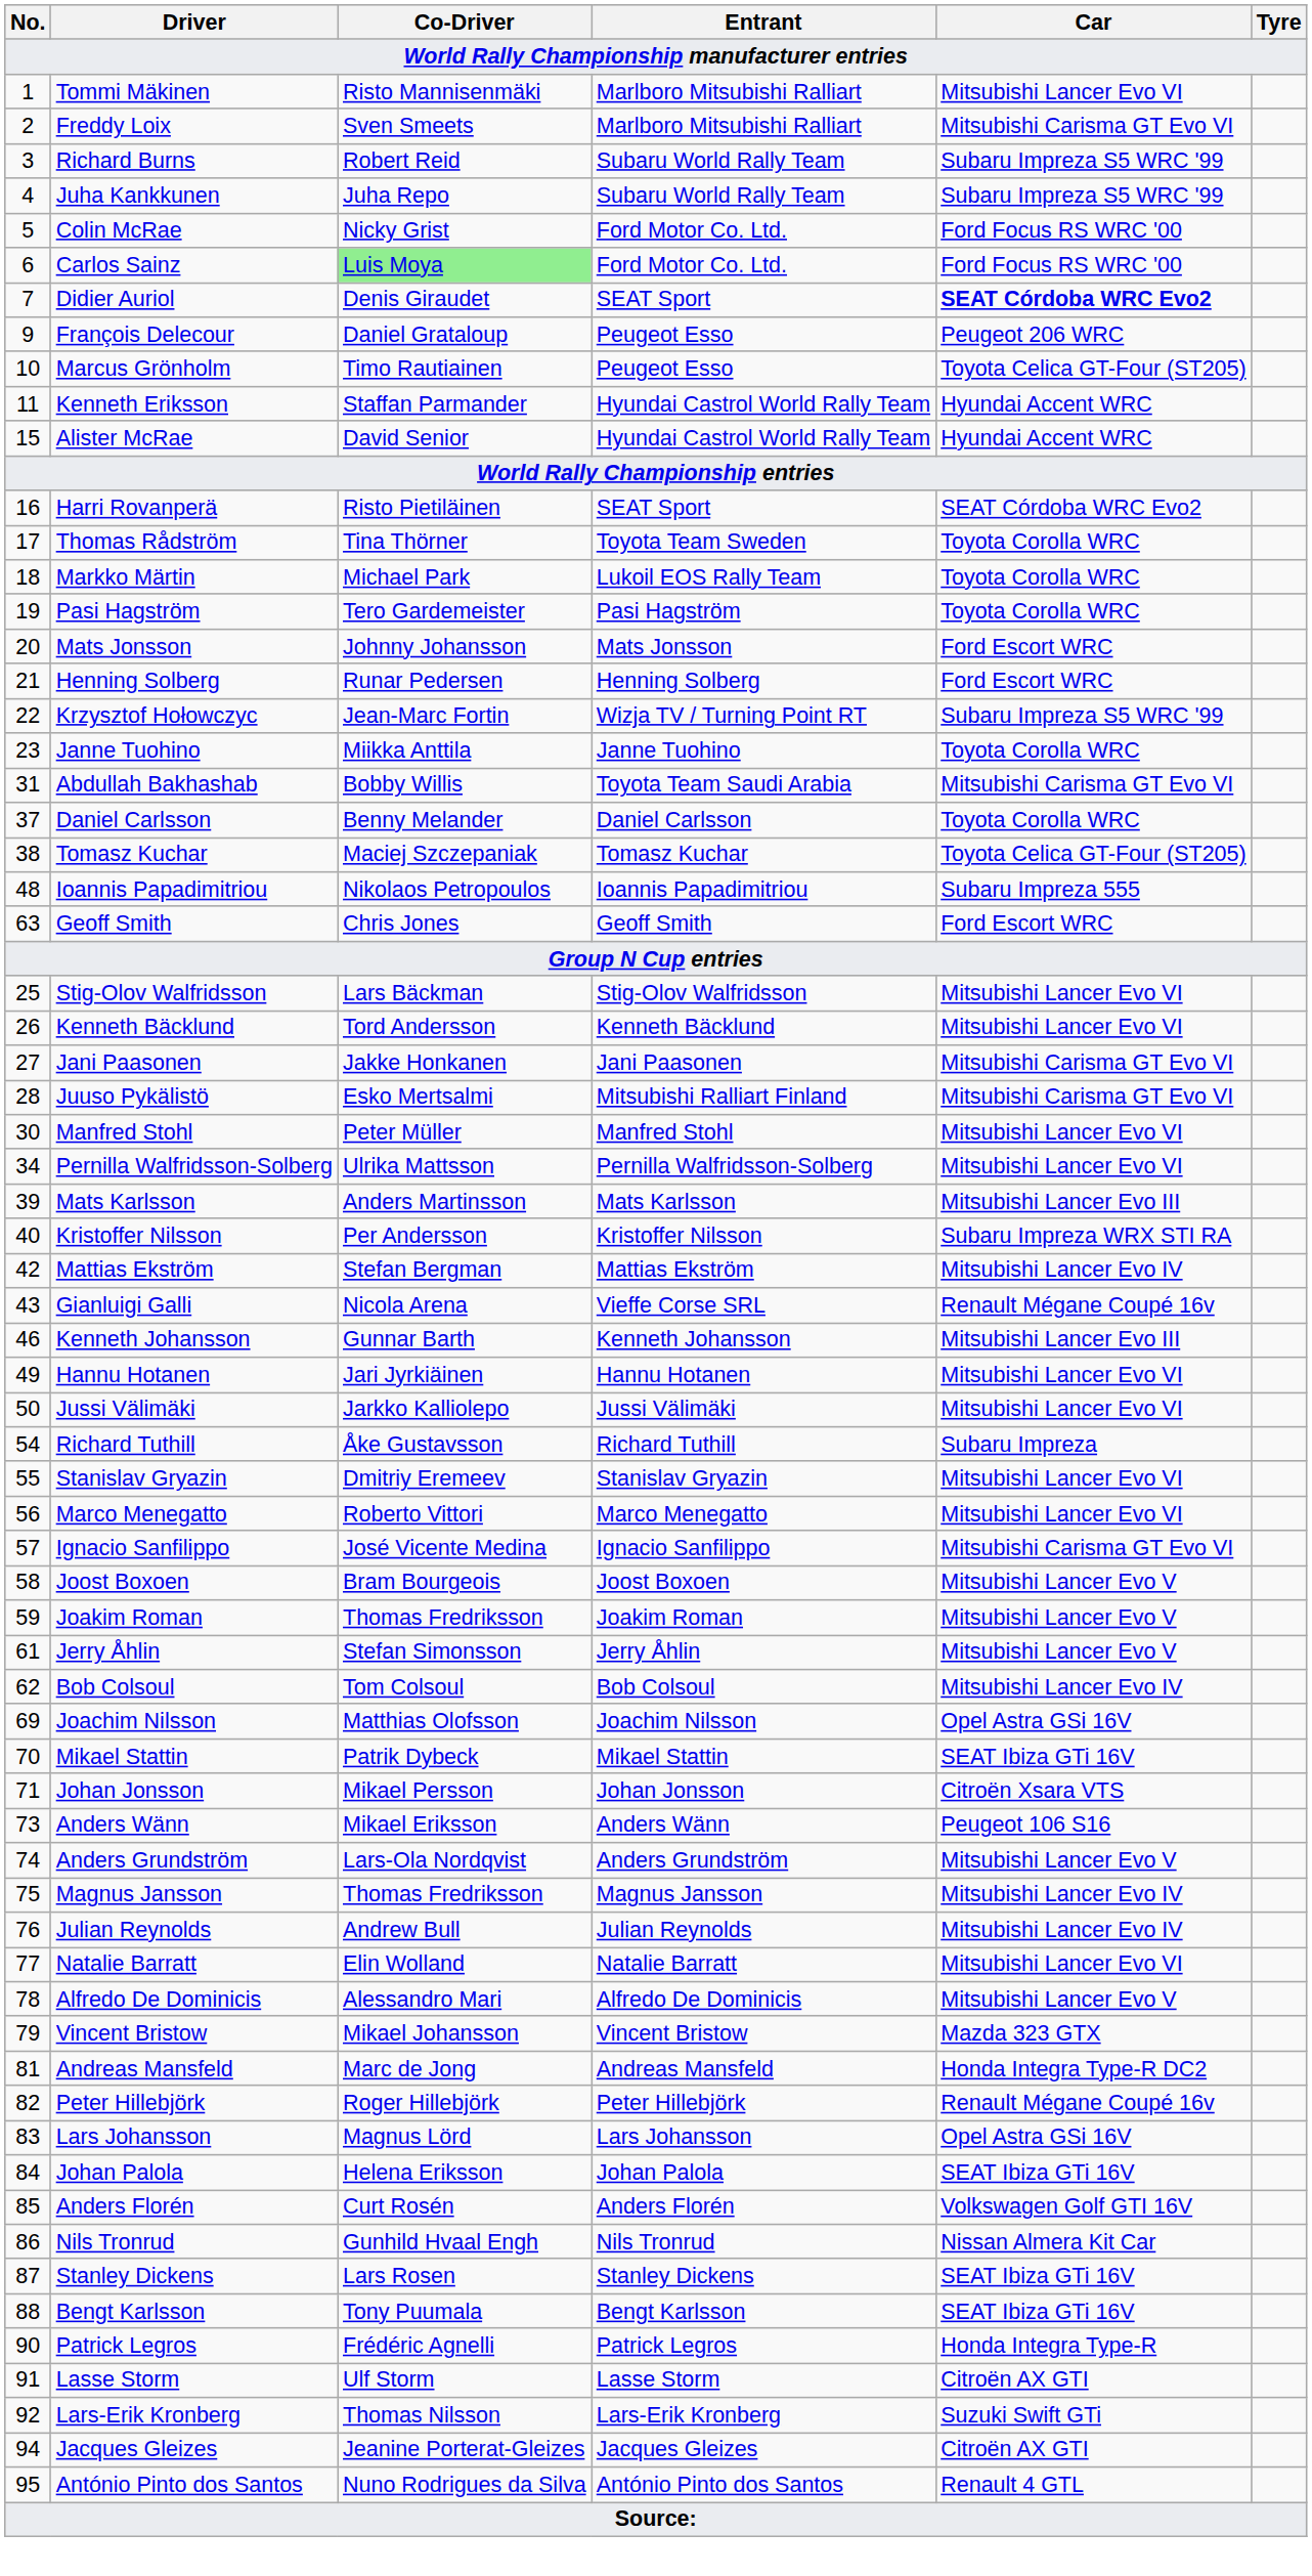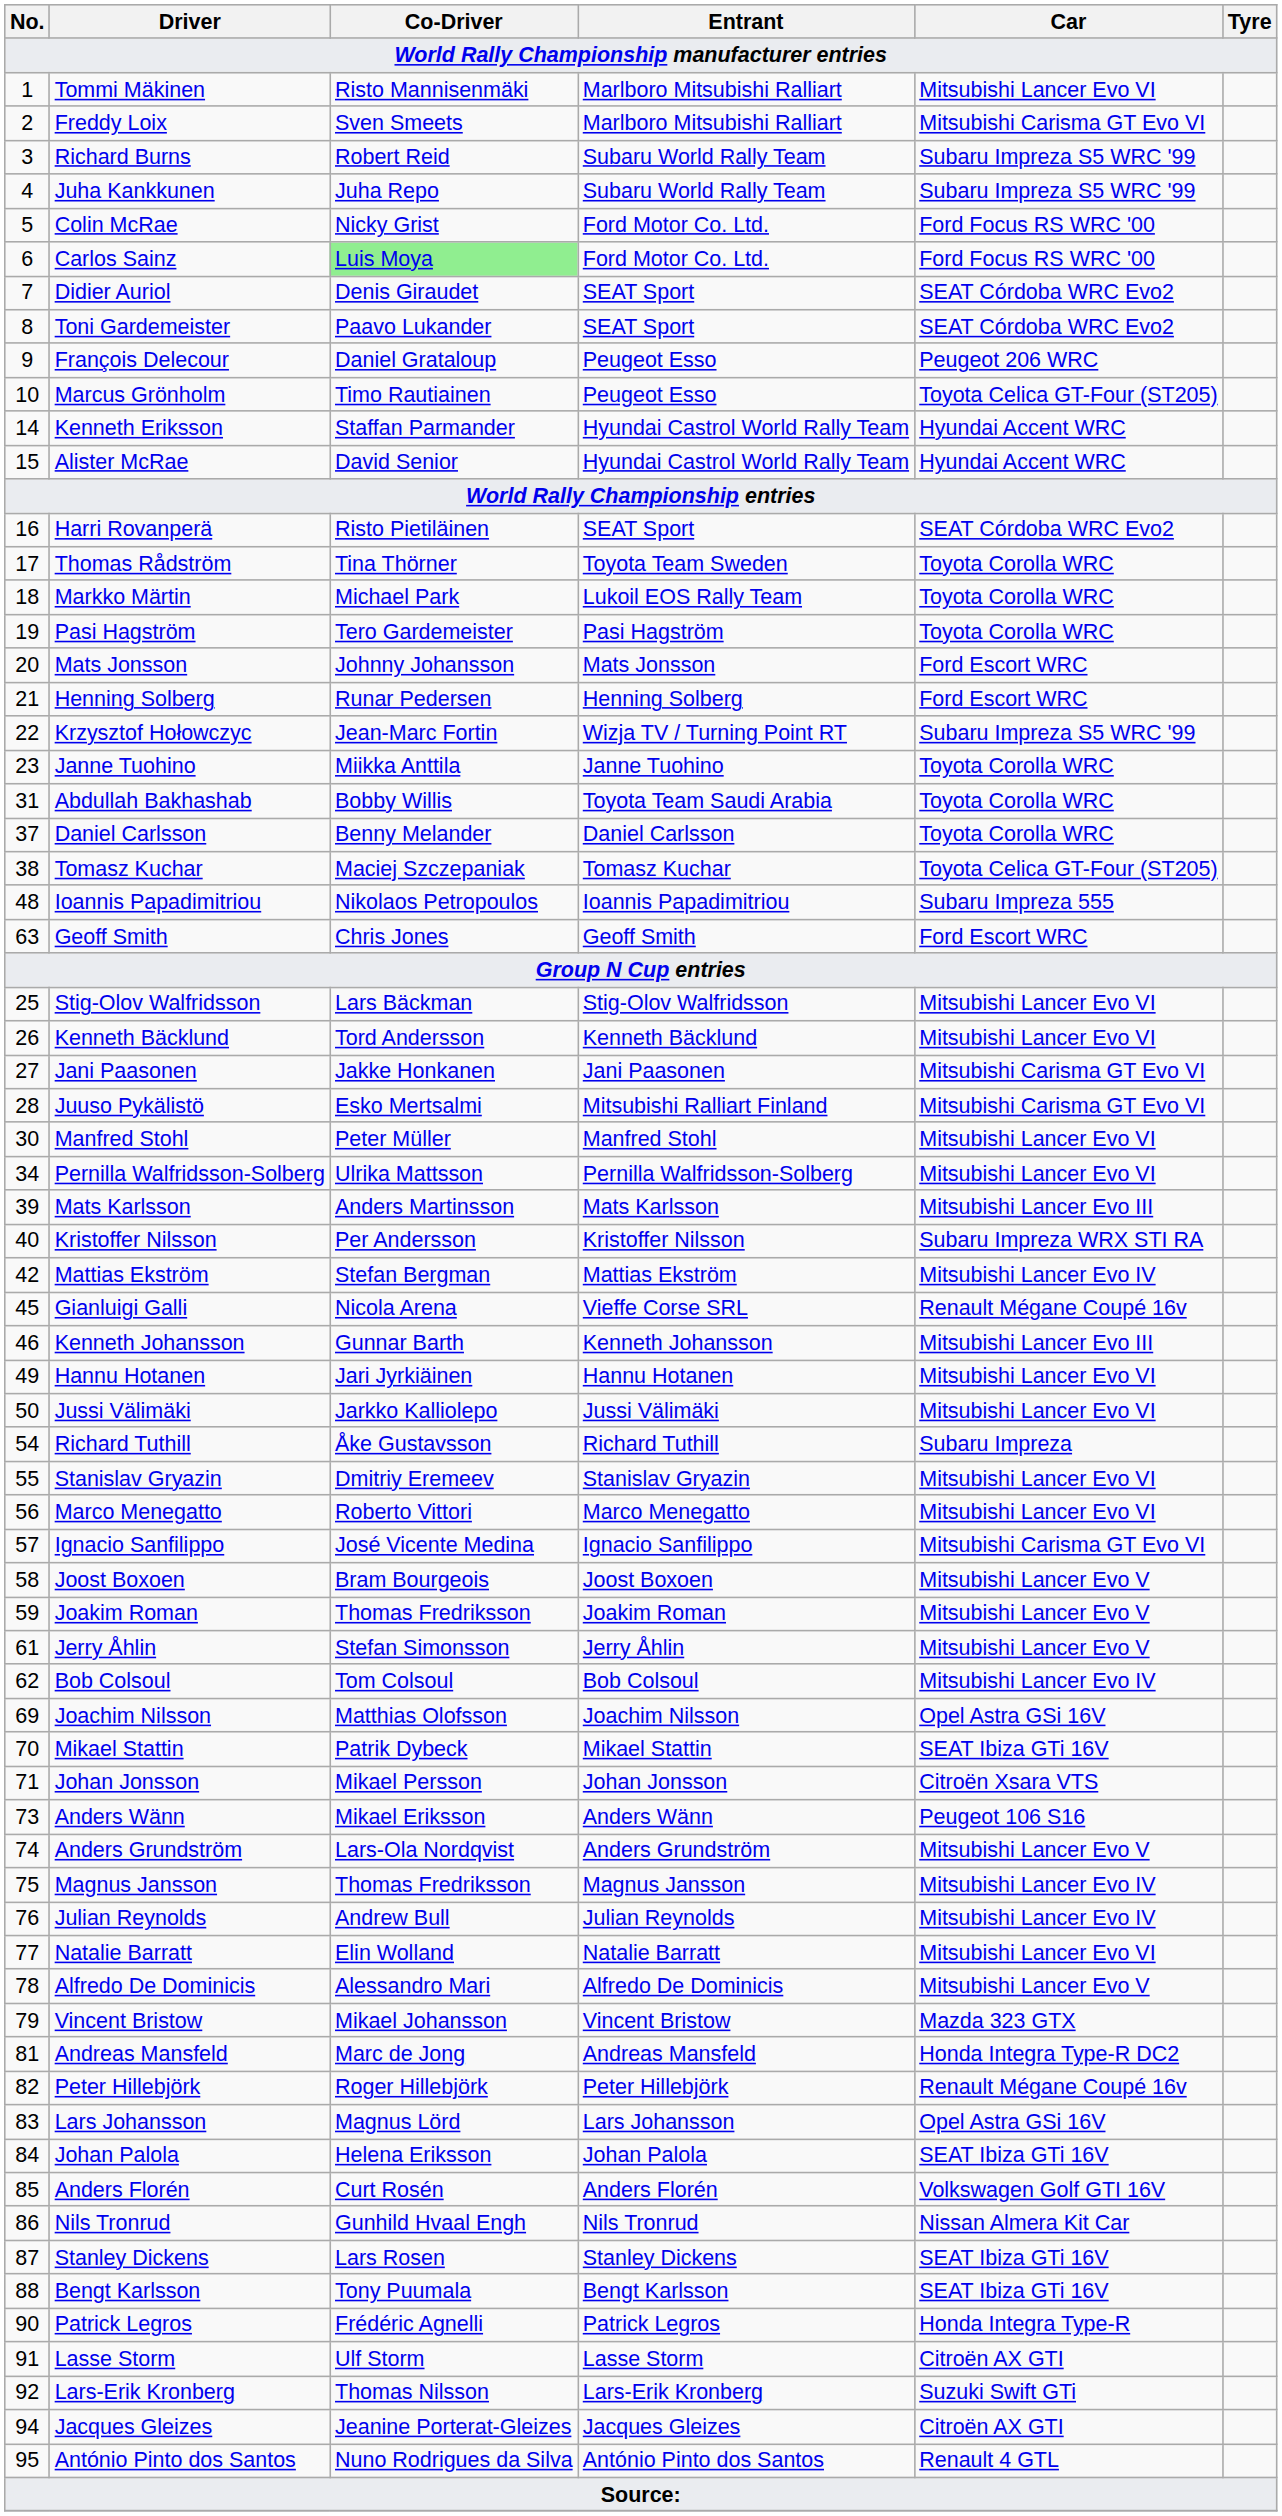Didier Auriol | Car: bold -> normal
+ row: 8 | Toni Gardemeister | Paavo Lukander | SEAT Sport | SEAT Córdoba WRC Evo2
Kenneth Eriksson | No.: 11 -> 14
Abdullah Bakhashab | Car: Mitsubishi Carisma GT Evo VI -> Toyota Corolla WRC
Gianluigi Galli | No.: 43 -> 45
